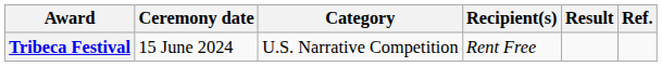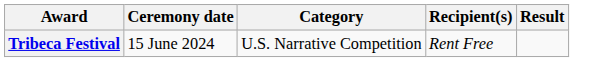- column: Ref.
